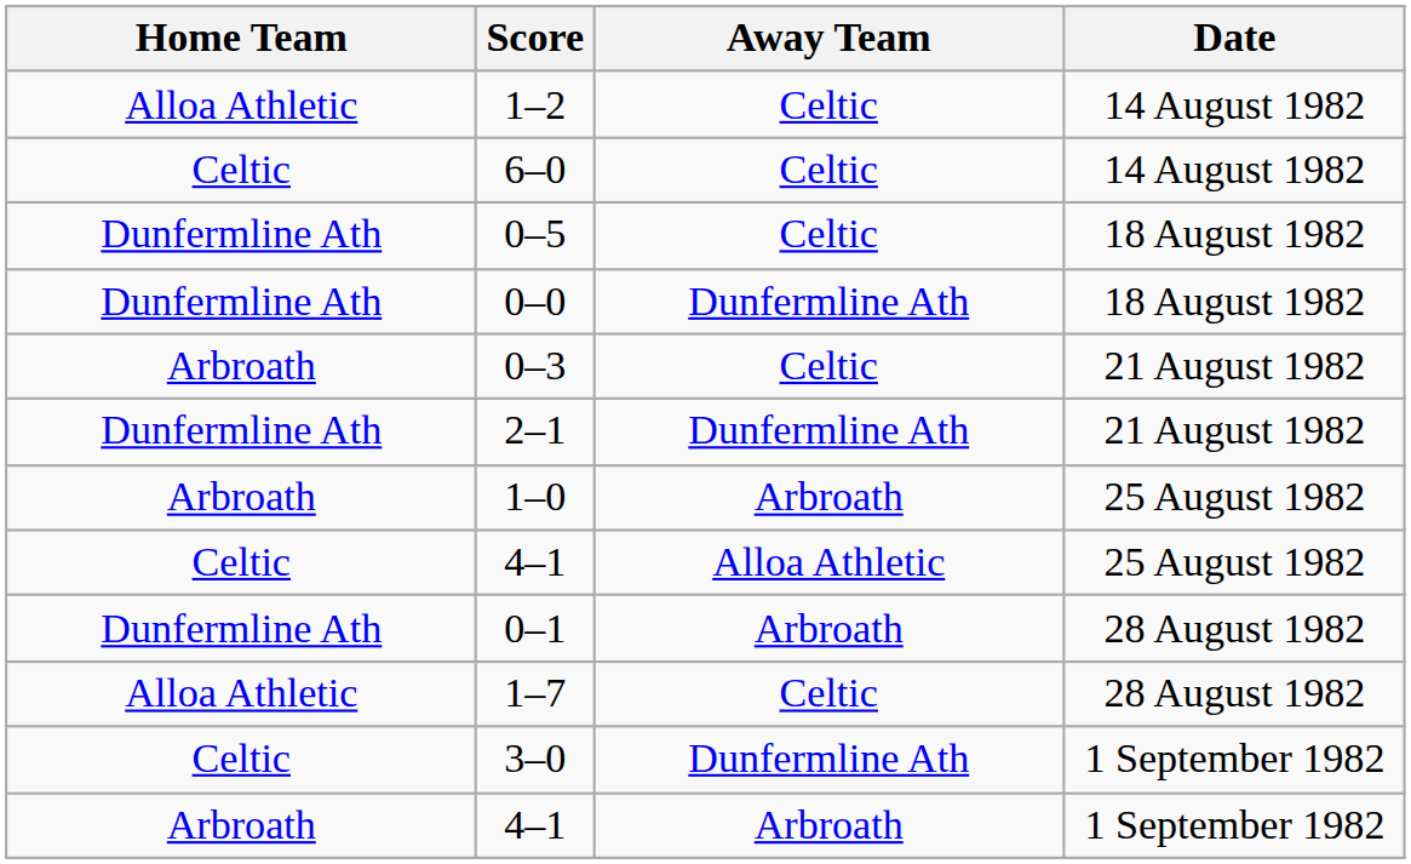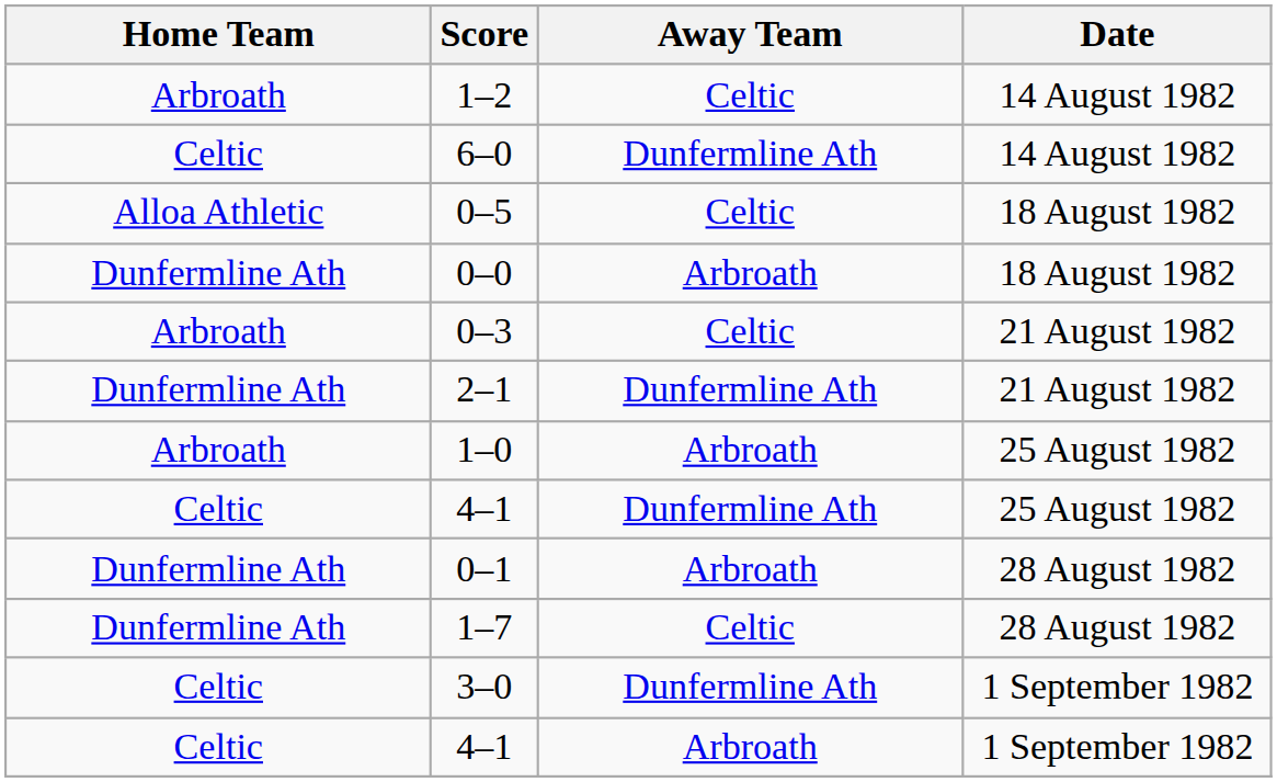1–2 | Home Team: Alloa Athletic -> Arbroath
6–0 | Away Team: Celtic -> Dunfermline Ath
0–5 | Home Team: Dunfermline Ath -> Alloa Athletic
0–0 | Away Team: Dunfermline Ath -> Arbroath
4–1 / 25 August 1982 | Away Team: Alloa Athletic -> Dunfermline Ath
1–7 | Home Team: Alloa Athletic -> Dunfermline Ath
4–1 / 1 September 1982 | Home Team: Arbroath -> Celtic
